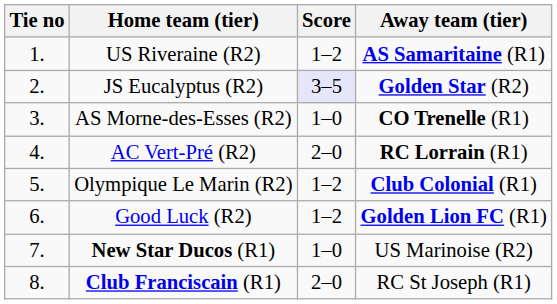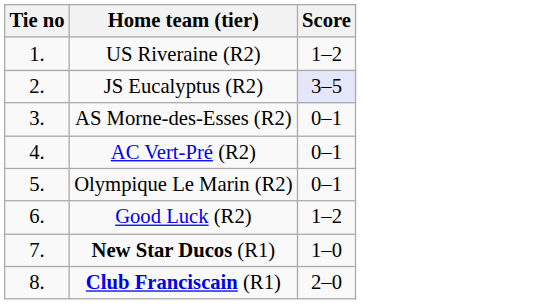- column: Away team (tier) | AS Samaritaine (R1) | Golden Star (R2) | CO Trenelle (R1) | RC Lorrain (R1) | Club Colonial (R1) | Golden Lion FC (R1) | US Marinoise (R2) | RC St Joseph (R1)
AS Morne-des-Esses (R2) | Score: 1–0 -> 0–1
AC Vert-Pré (R2) | Score: 2–0 -> 0–1
Olympique Le Marin (R2) | Score: 1–2 -> 0–1
